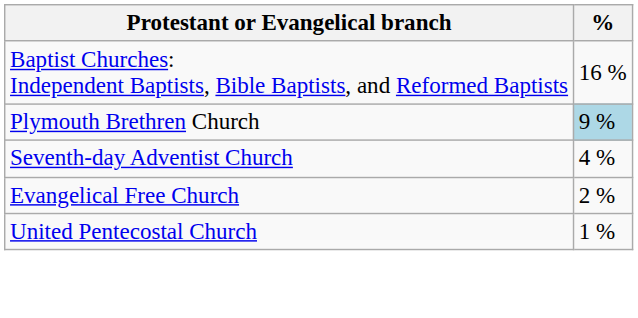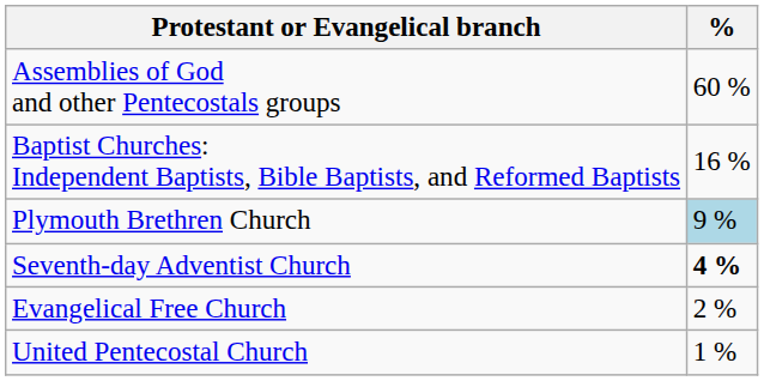+ row: Assemblies of God and other Pentecostals groups | 60 %
Seventh-day Adventist Church | %: normal -> bold
